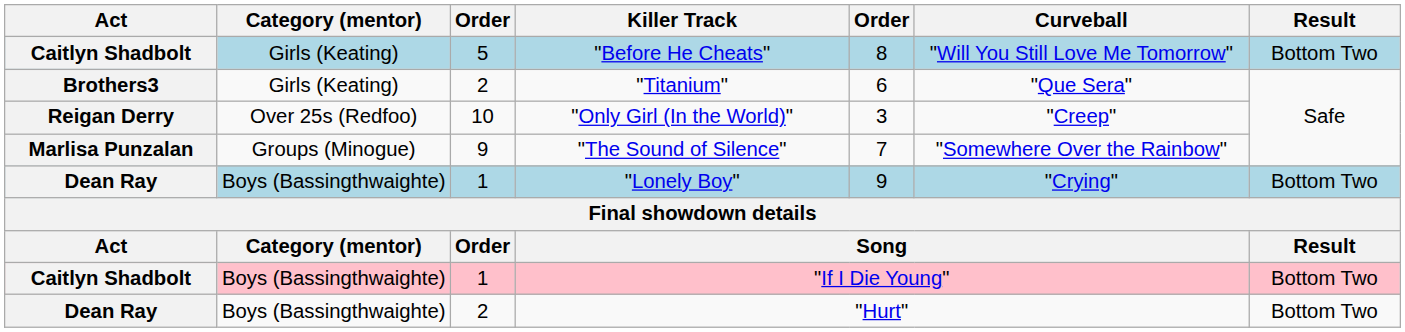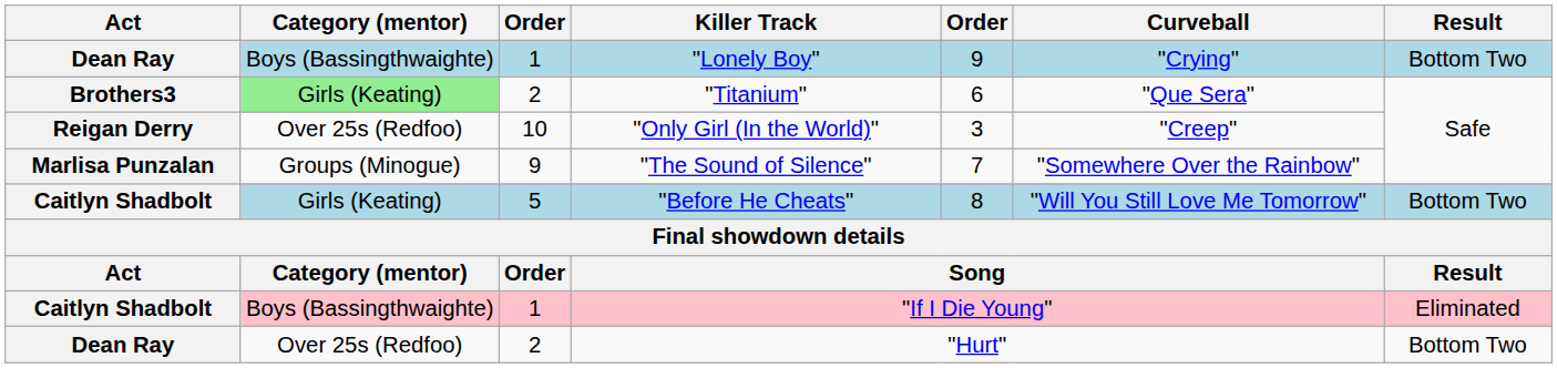rows swapped: "Lonely Boy" <-> "Before He Cheats"
"Titanium" | Category (mentor): no background -> lightgreen background
"If I Die Young" | Result: Bottom Two -> Eliminated
"Hurt" | Category (mentor): Boys (Bassingthwaighte) -> Over 25s (Redfoo)
